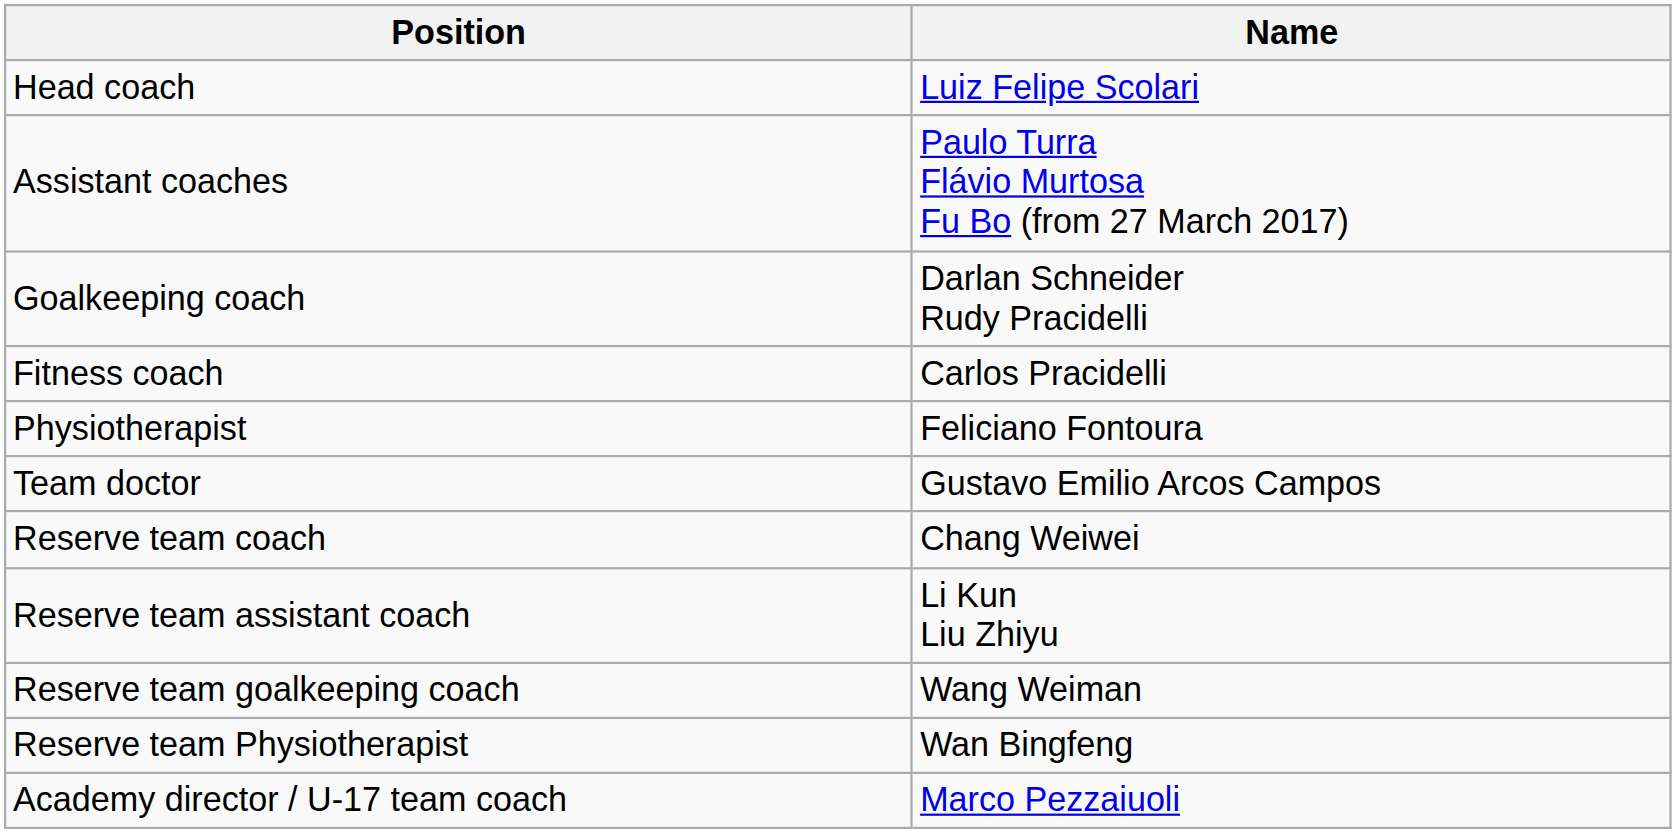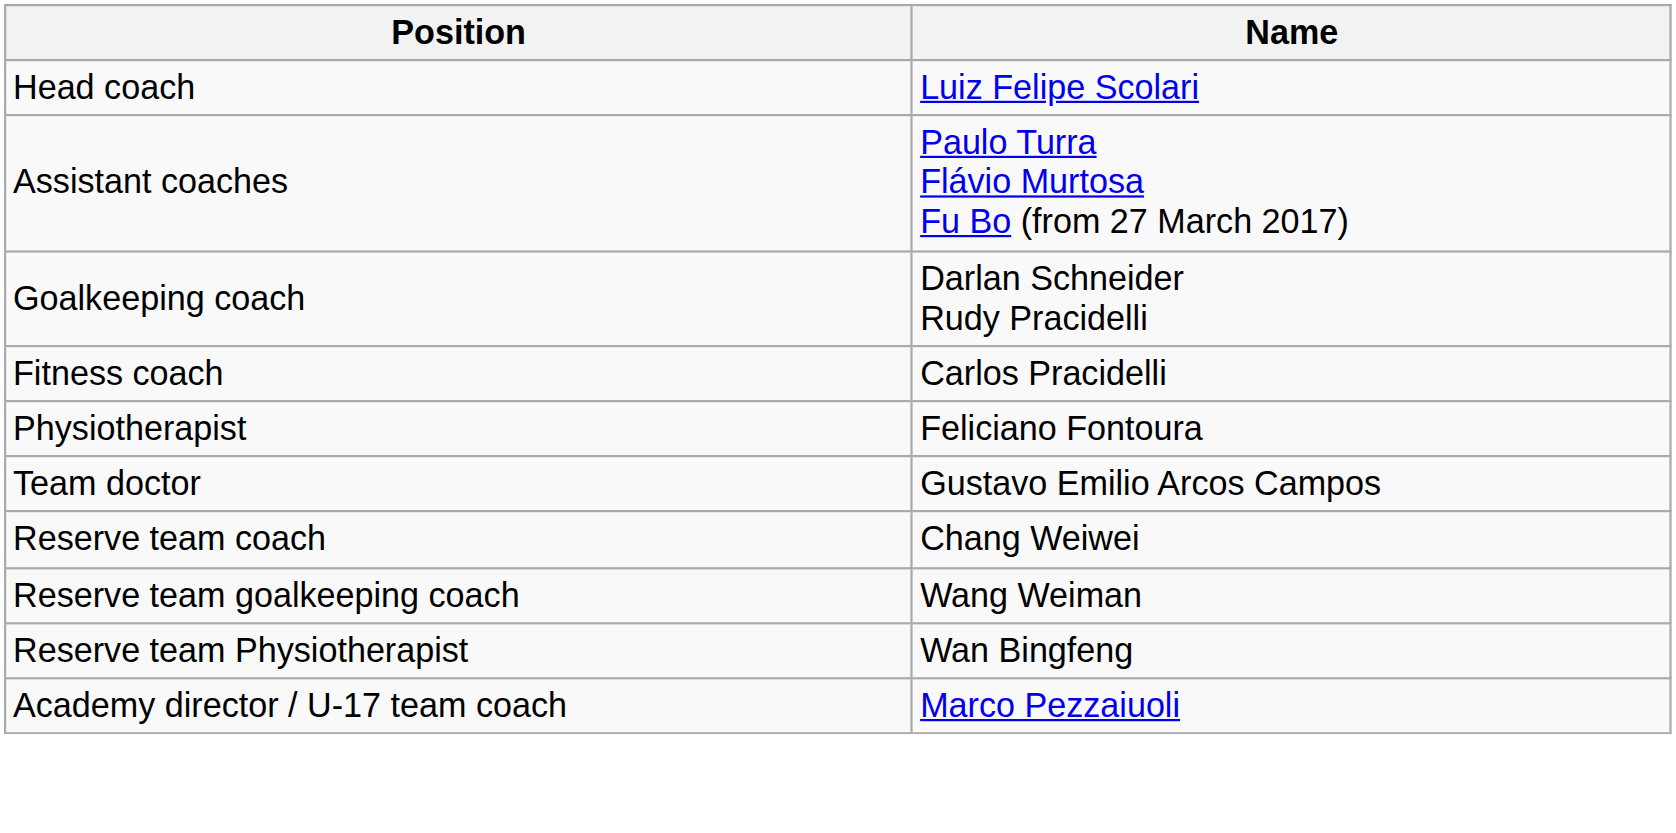- row: Reserve team assistant coach | Li Kun Liu Zhiyu
